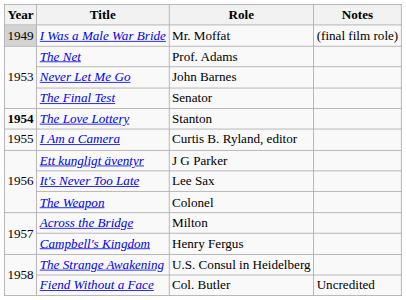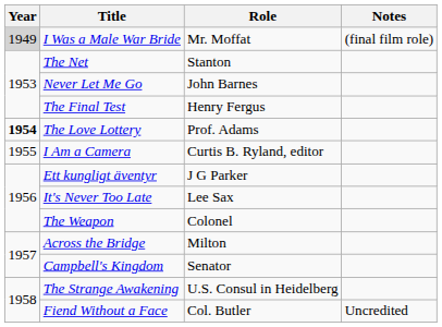The Net | Role: Prof. Adams -> Stanton
The Final Test | Role: Senator -> Henry Fergus
The Love Lottery | Role: Stanton -> Prof. Adams
Campbell's Kingdom | Role: Henry Fergus -> Senator
